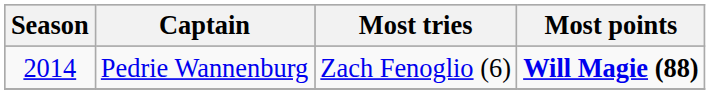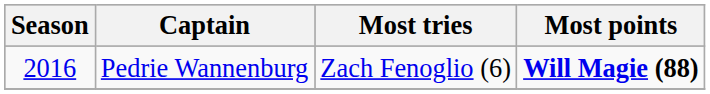Pedrie Wannenburg | Season: 2014 -> 2016
